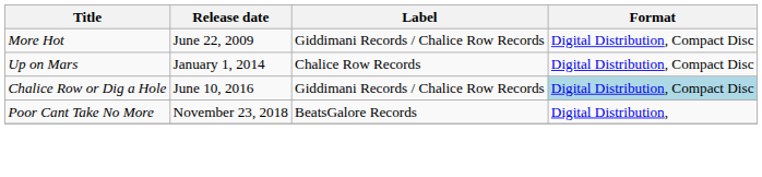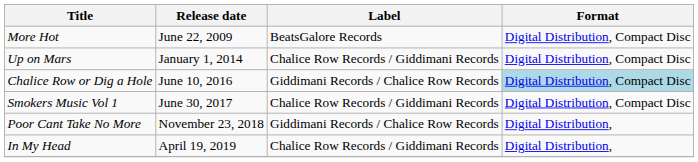More Hot | Label: Giddimani Records / Chalice Row Records -> BeatsGalore Records
Up on Mars | Label: Chalice Row Records -> Chalice Row Records / Giddimani Records
+ row: Smokers Music Vol 1 | June 30, 2017 | Chalice Row Records / Giddimani Records | Digital Distribution, Compact Disc
Poor Cant Take No More | Label: BeatsGalore Records -> Giddimani Records / Chalice Row Records
+ row: In My Head | April 19, 2019 | Chalice Row Records / Giddimani Records | Digital Distribution,
